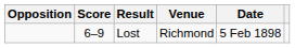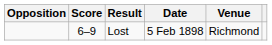columns swapped: Date <-> Venue
